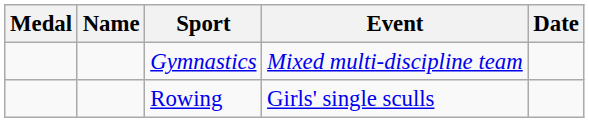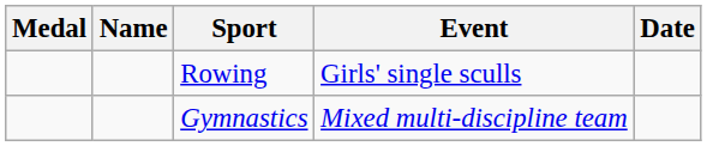rows swapped: Gymnastics <-> Rowing
